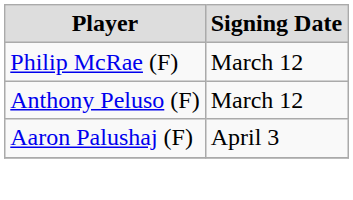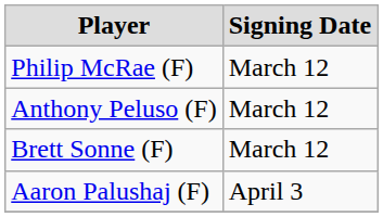+ row: Brett Sonne (F) | March 12
